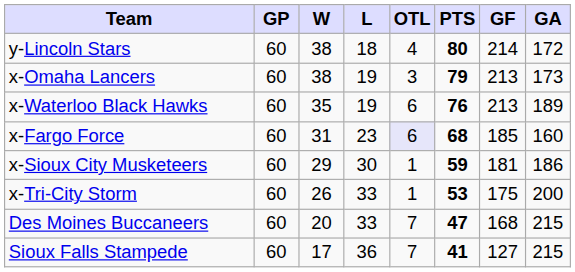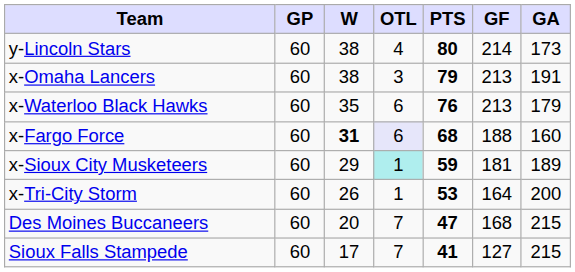- column: L | 18 | 19 | 19 | 23 | 30 | 33 | 33 | 36
y-Lincoln Stars | GA: 172 -> 173
x-Omaha Lancers | GA: 173 -> 191
x-Waterloo Black Hawks | GA: 189 -> 179
x-Fargo Force | W: normal -> bold
x-Fargo Force | GF: 185 -> 188
x-Sioux City Musketeers | OTL: no background -> paleturquoise background
x-Sioux City Musketeers | GA: 186 -> 189
x-Tri-City Storm | GF: 175 -> 164
